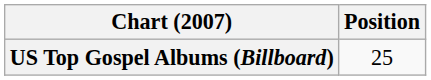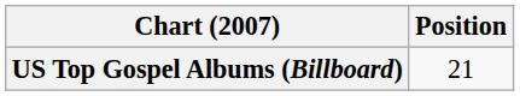US Top Gospel Albums (Billboard) | Position: 25 -> 21
